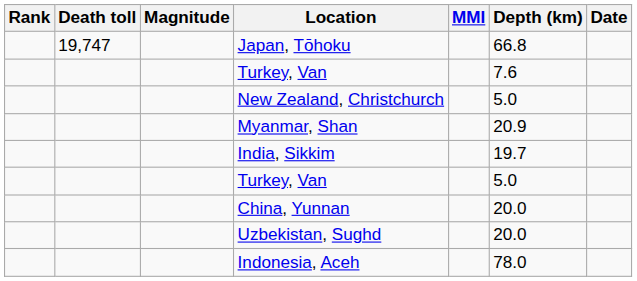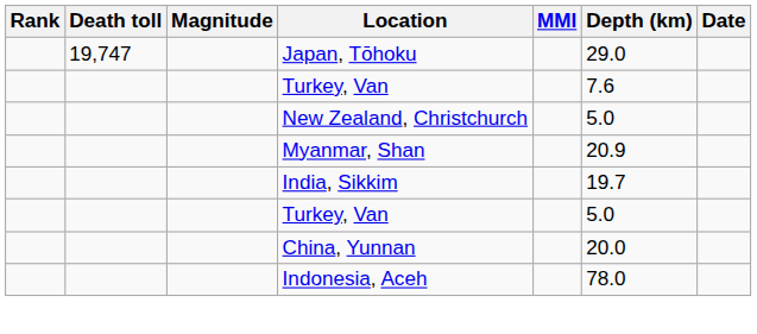Japan, Tōhoku | Depth (km): 66.8 -> 29.0
- row: Uzbekistan, Sughd | 20.0
